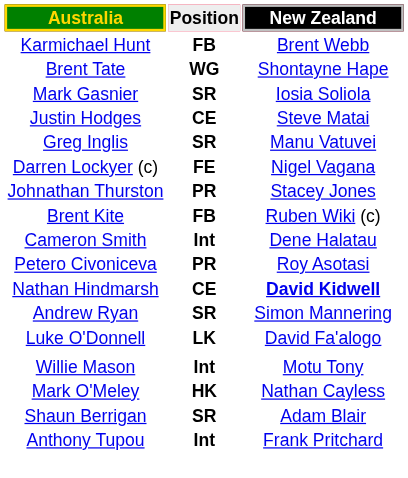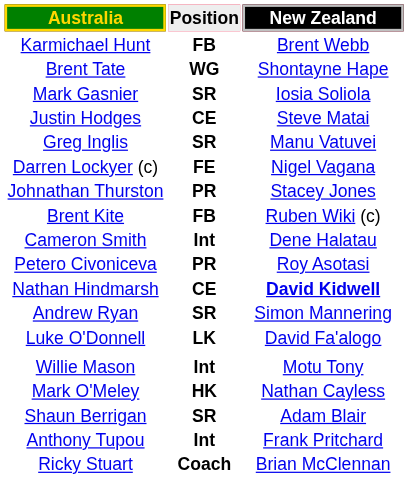+ row: Ricky Stuart | Coach | Brian McClennan
